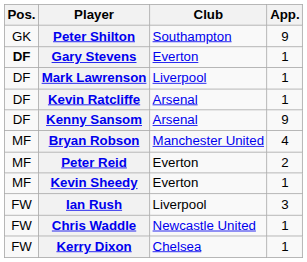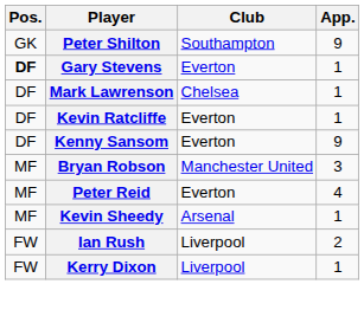Mark Lawrenson | Club: Liverpool -> Chelsea
Kevin Ratcliffe | Club: Arsenal -> Everton
Kenny Sansom | Club: Arsenal -> Everton
Bryan Robson | App.: 4 -> 3
Peter Reid | App.: 2 -> 4
Kevin Sheedy | Club: Everton -> Arsenal
Ian Rush | App.: 3 -> 2
- row: FW | Chris Waddle | Newcastle United | 1
Kerry Dixon | Club: Chelsea -> Liverpool
